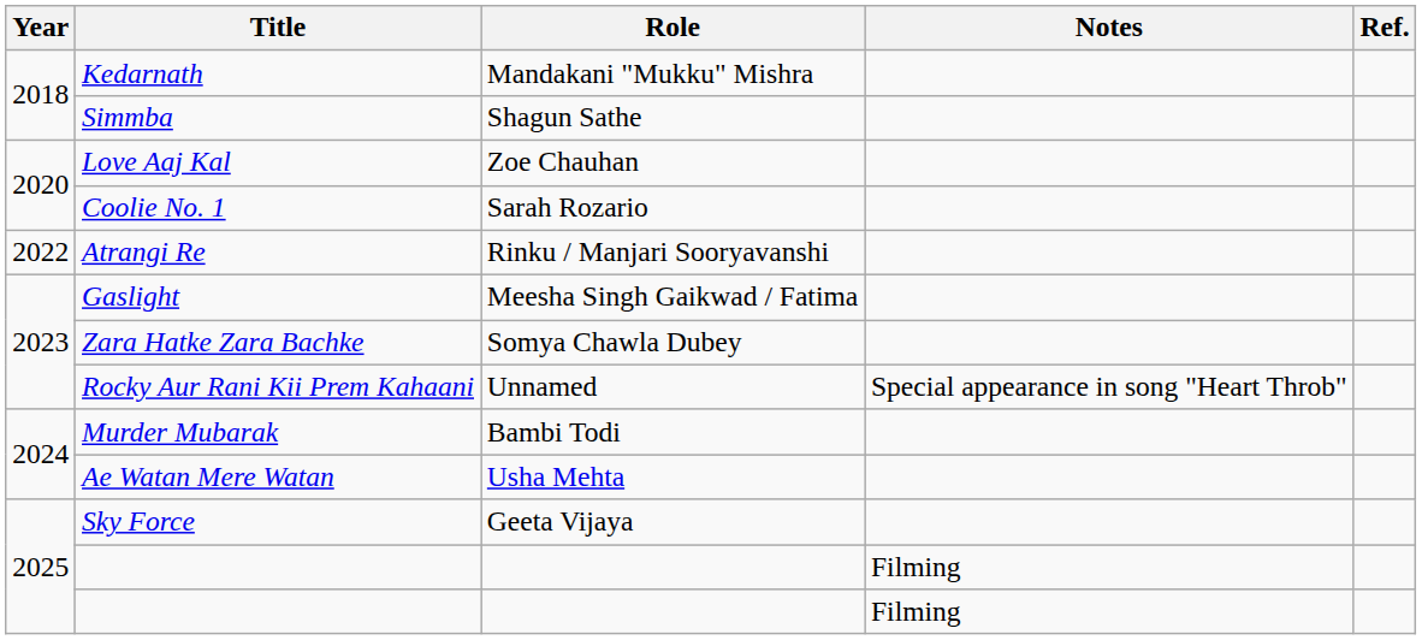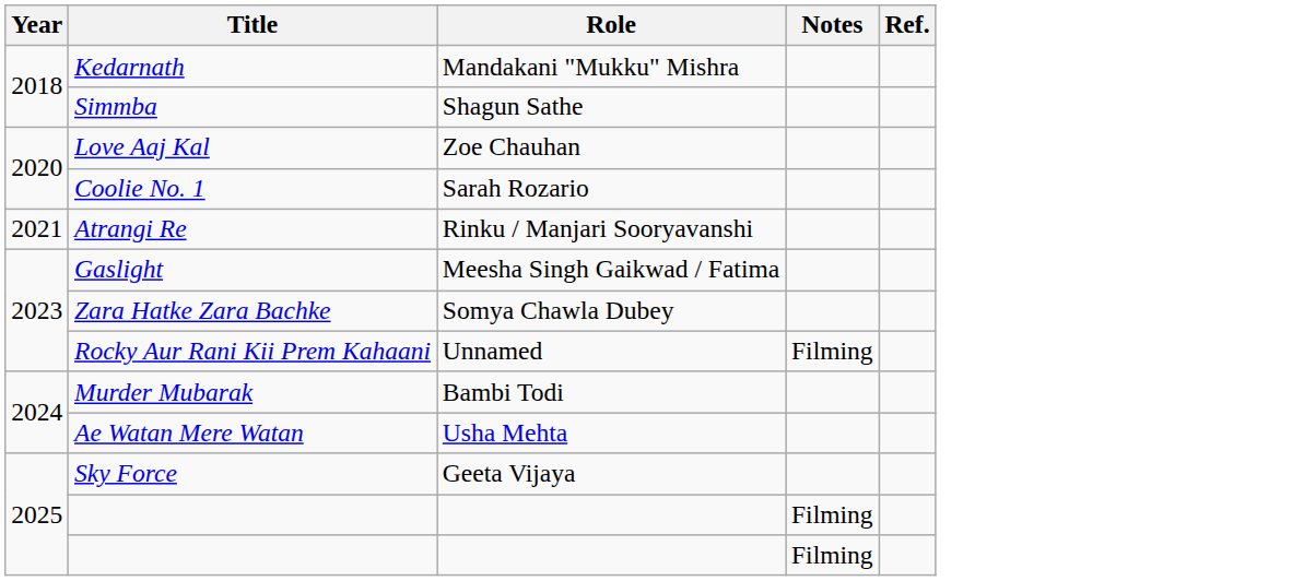Atrangi Re | Year: 2022 -> 2021
Rocky Aur Rani Kii Prem Kahaani | Notes: Special appearance in song "Heart Throb" -> Filming
